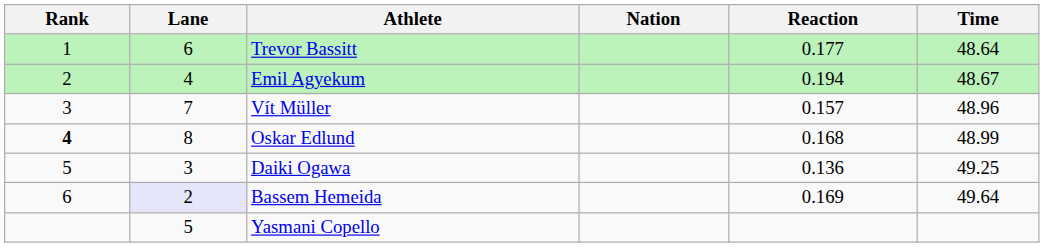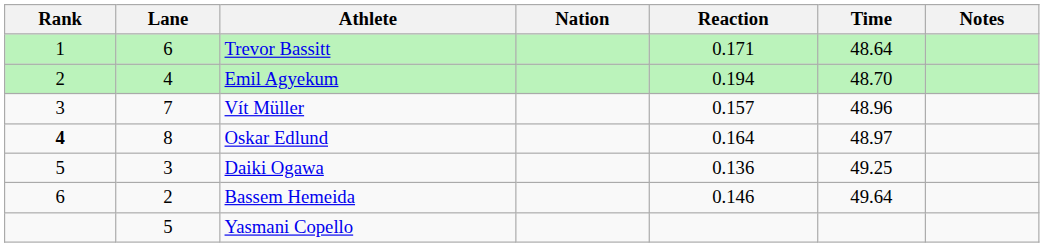+ column: Notes
Trevor Bassitt | Reaction: 0.177 -> 0.171
Emil Agyekum | Time: 48.67 -> 48.70
Oskar Edlund | Reaction: 0.168 -> 0.164
Oskar Edlund | Time: 48.99 -> 48.97
Bassem Hemeida | Lane: lavender background -> no background
Bassem Hemeida | Reaction: 0.169 -> 0.146
